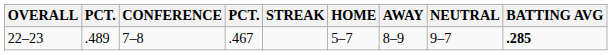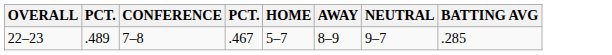- column: STREAK
22–23 | BATTING AVG: bold -> normal
